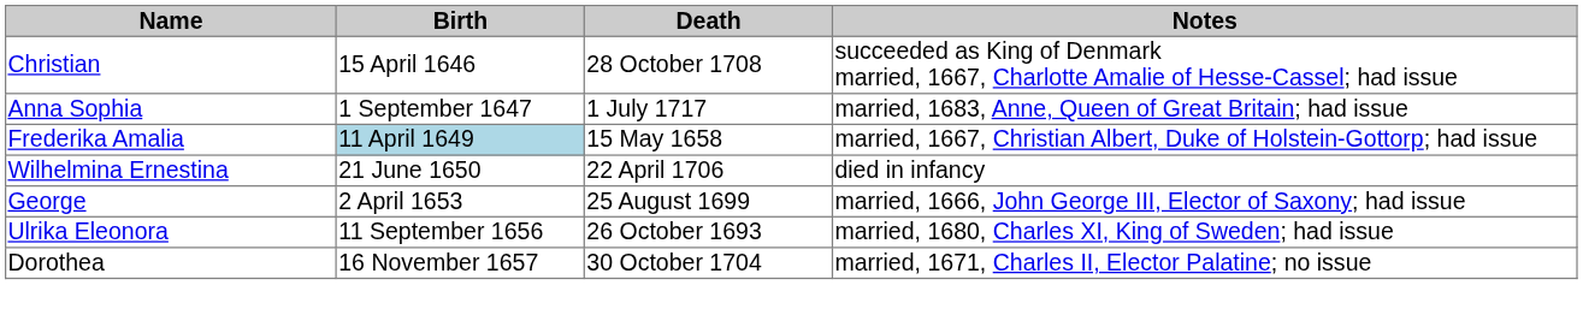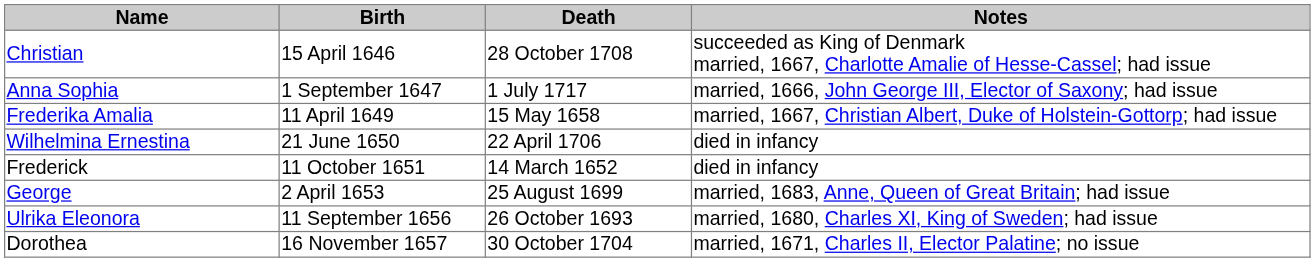Anna Sophia | Notes: married, 1683, Anne, Queen of Great Britain; had issue -> married, 1666, John George III, Elector of Saxony; had issue
Frederika Amalia | Birth: lightblue background -> no background
+ row: Frederick | 11 October 1651 | 14 March 1652 | died in infancy
George | Notes: married, 1666, John George III, Elector of Saxony; had issue -> married, 1683, Anne, Queen of Great Britain; had issue
